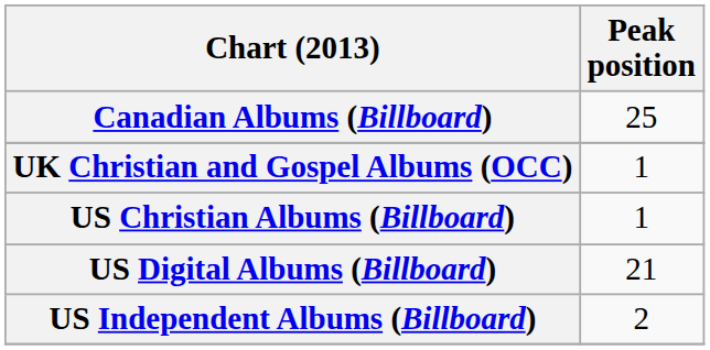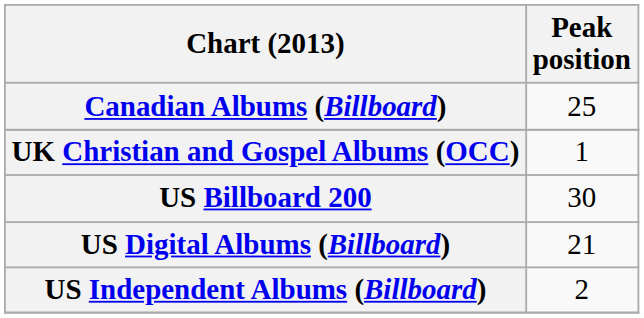+ row: US Billboard 200 | 30
- row: US Christian Albums (Billboard) | 1
